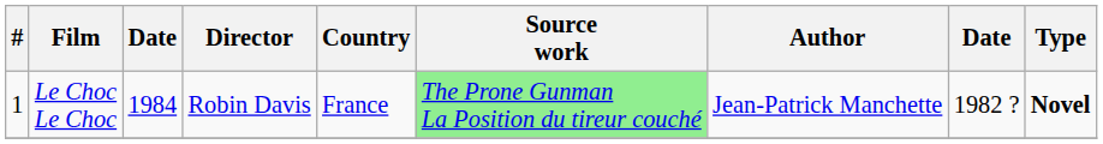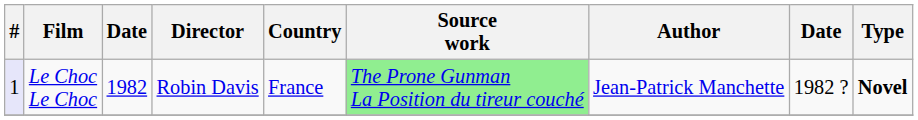Le Choc Le Choc | #: no background -> lavender background
Le Choc Le Choc | column 3: 1984 -> 1982
